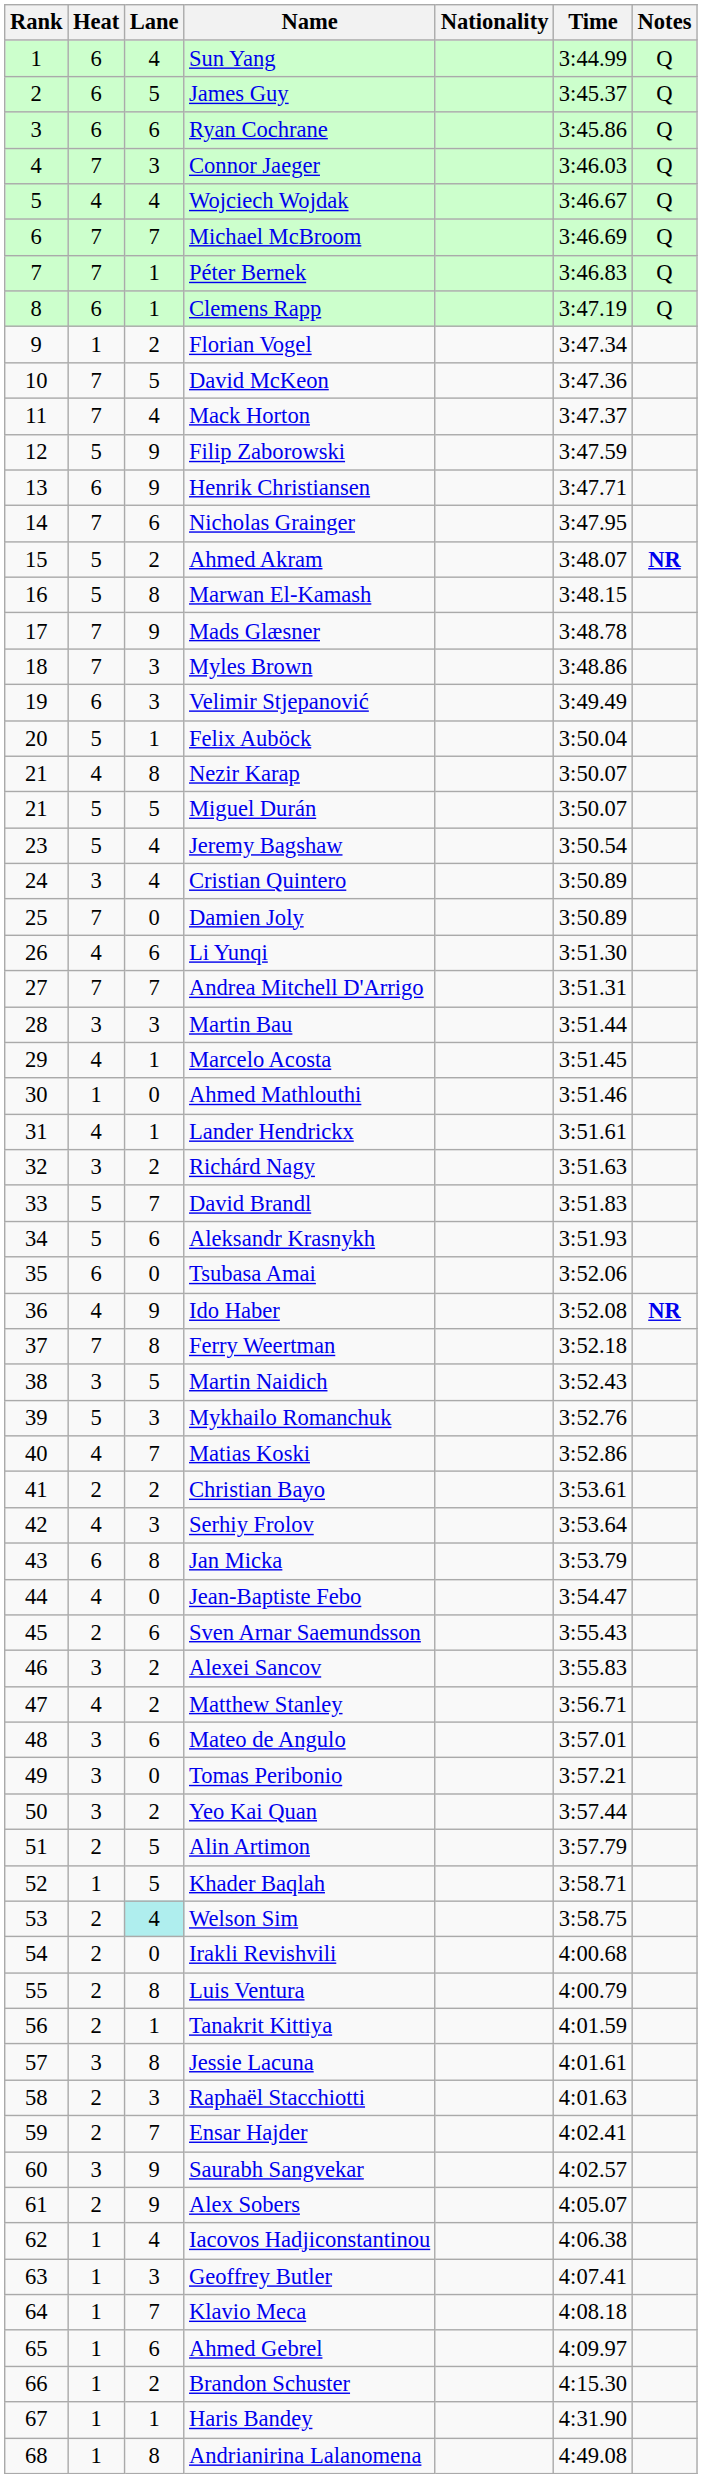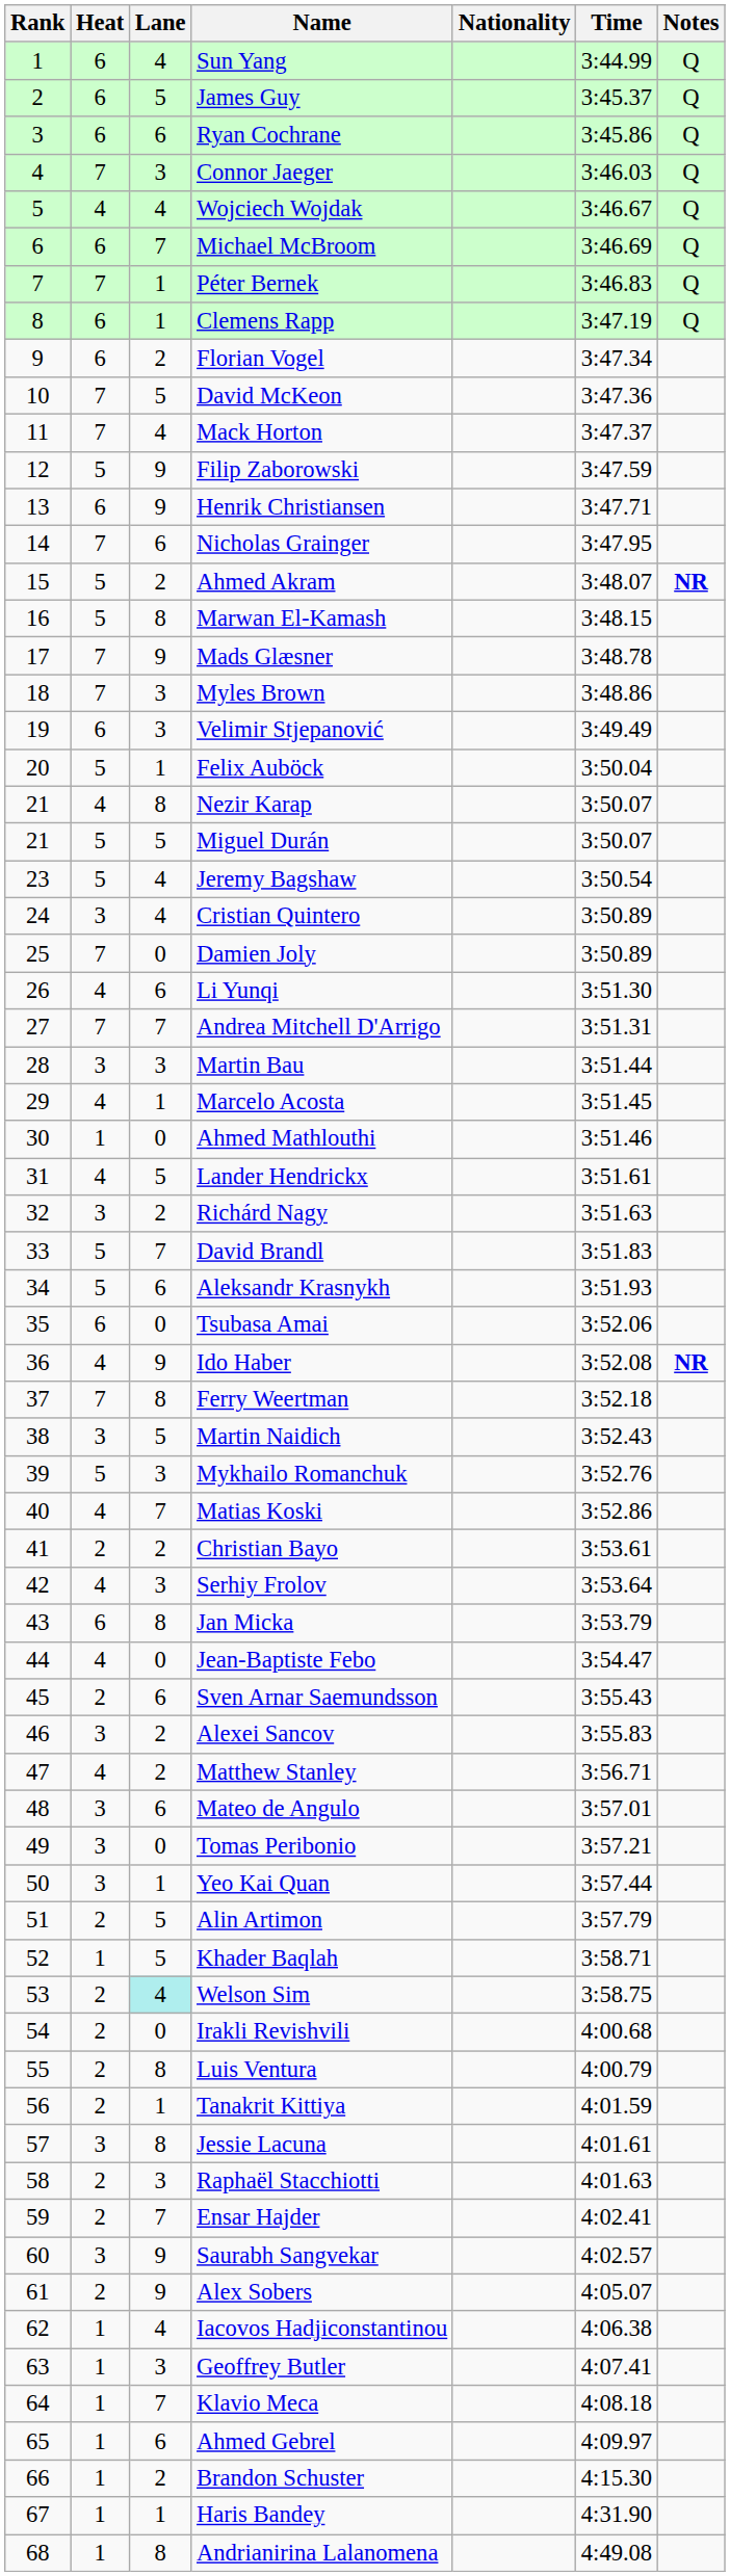Michael McBroom | Heat: 7 -> 6
Florian Vogel | Heat: 1 -> 6
Lander Hendrickx | Lane: 1 -> 5
Yeo Kai Quan | Lane: 2 -> 1
